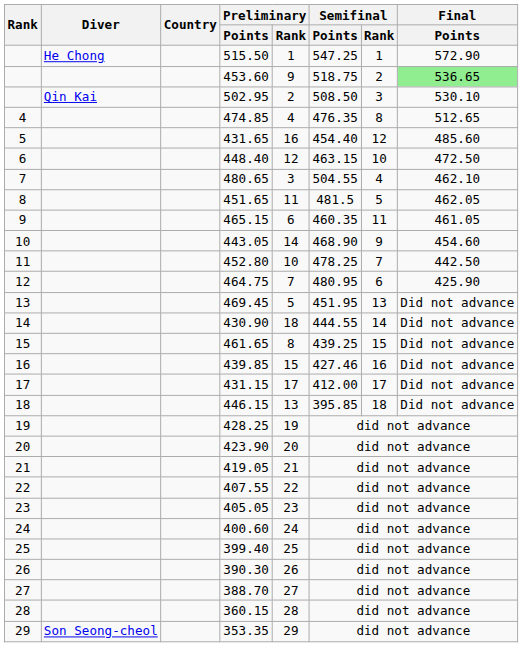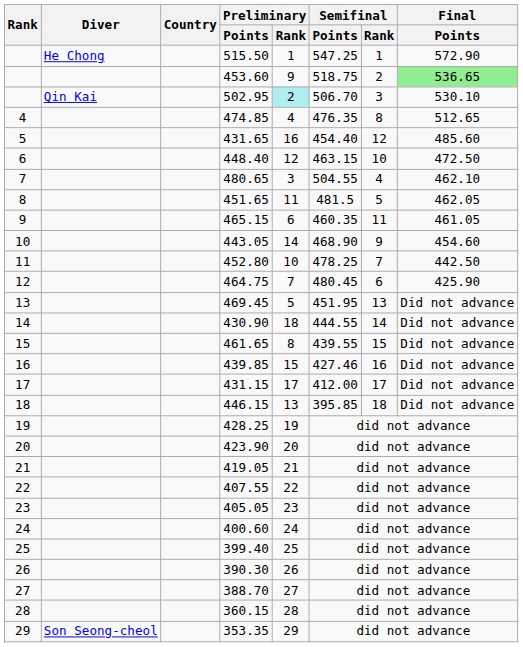502.95 | Preliminary / Rank: no background -> paleturquoise background
502.95 | Semifinal / Points: 508.50 -> 506.70
464.75 | Semifinal / Points: 480.95 -> 480.45
461.65 | Semifinal / Points: 439.25 -> 439.55
